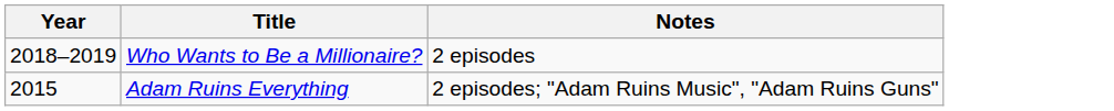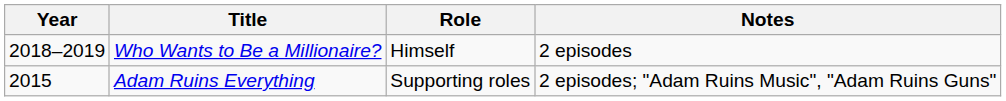+ column: Role | Himself | Supporting roles
